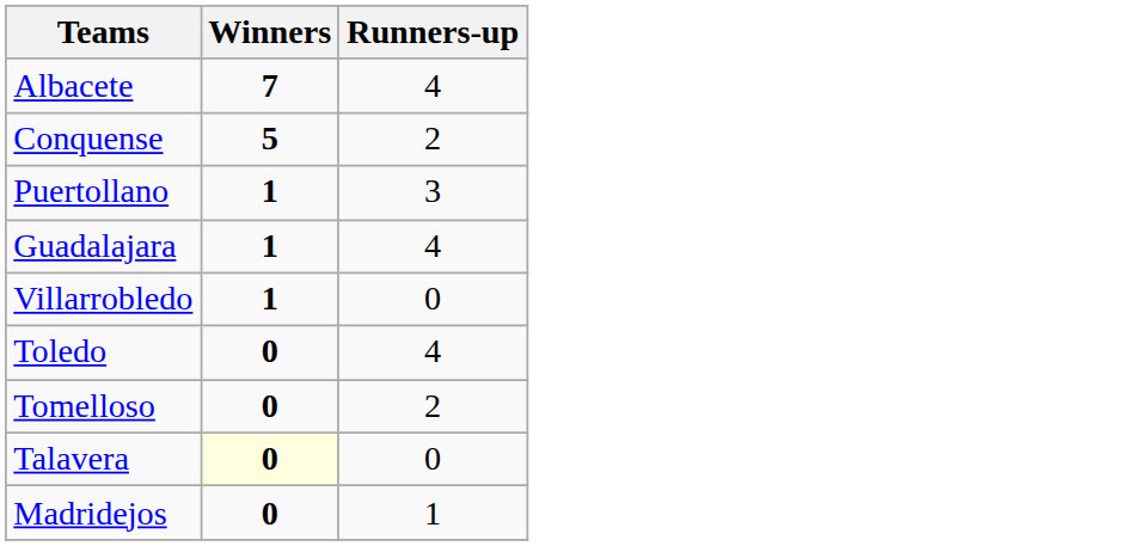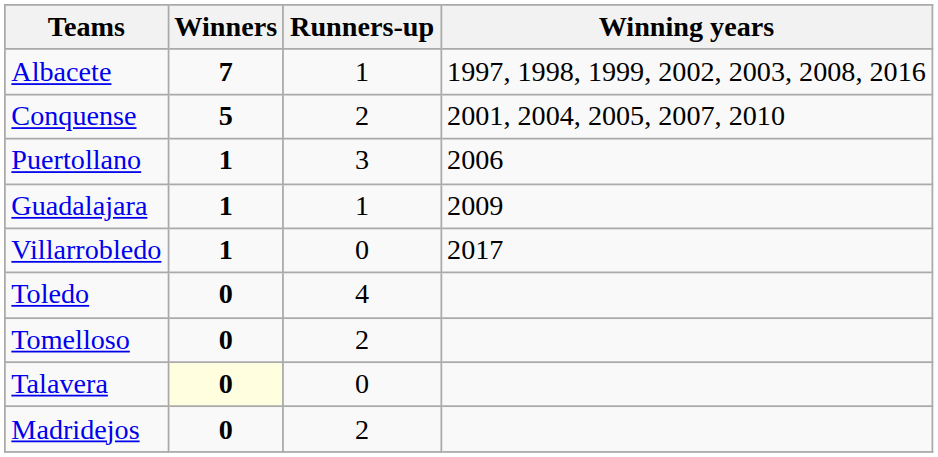+ column: Winning years | 1997, 1998, 1999, 2002, 2003, 2008, 2016 | 2001, 2004, 2005, 2007, 2010 | 2006 | 2009 | 2017
Albacete | Runners-up: 4 -> 1
Guadalajara | Runners-up: 4 -> 1
Madridejos | Runners-up: 1 -> 2
